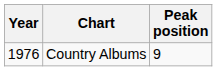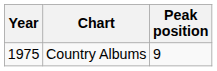Country Albums | Year: 1976 -> 1975
